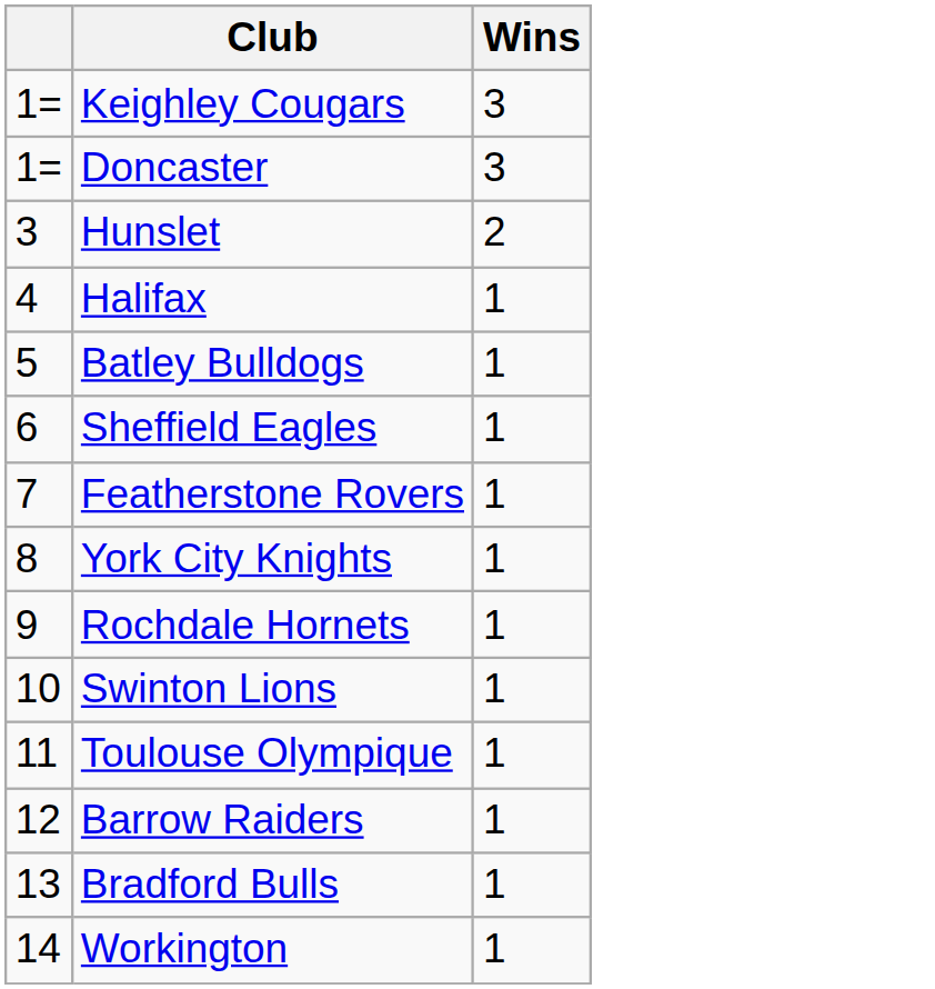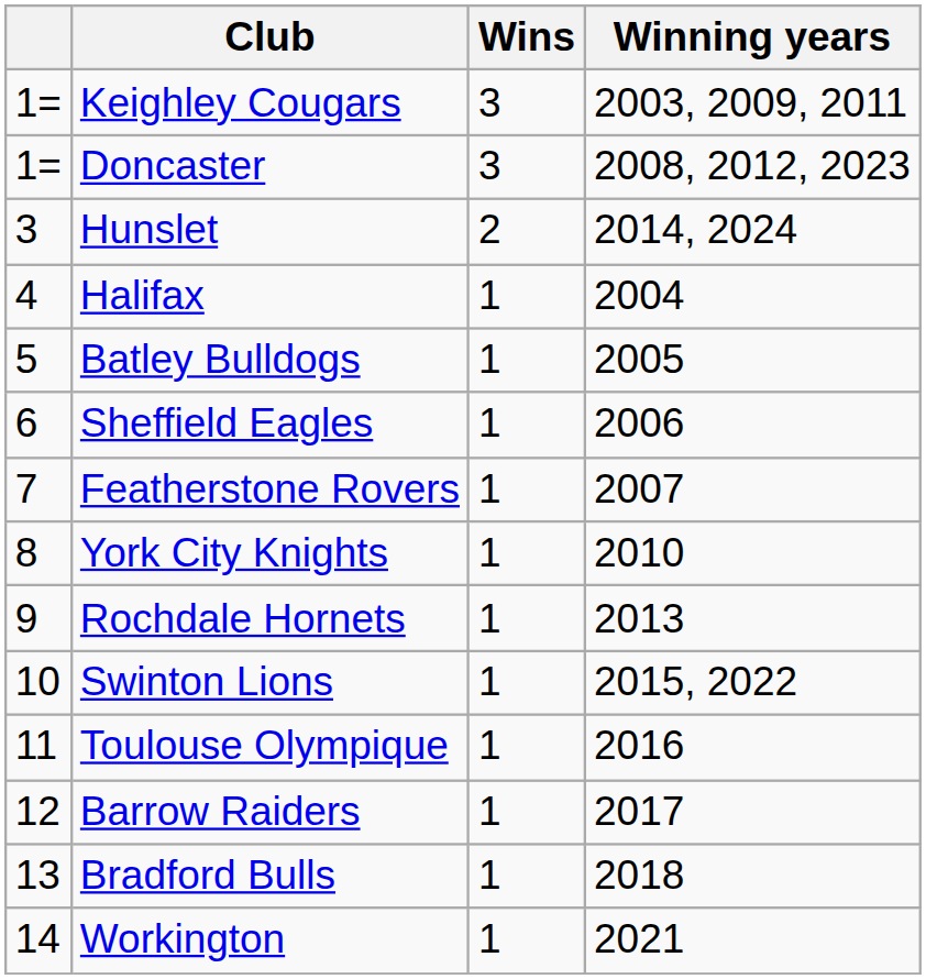+ column: Winning years | 2003, 2009, 2011 | 2008, 2012, 2023 | 2014, 2024 | 2004 | 2005 | 2006 | 2007 | 2010 | 2013 | 2015, 2022 | 2016 | 2017 | 2018 | 2021
